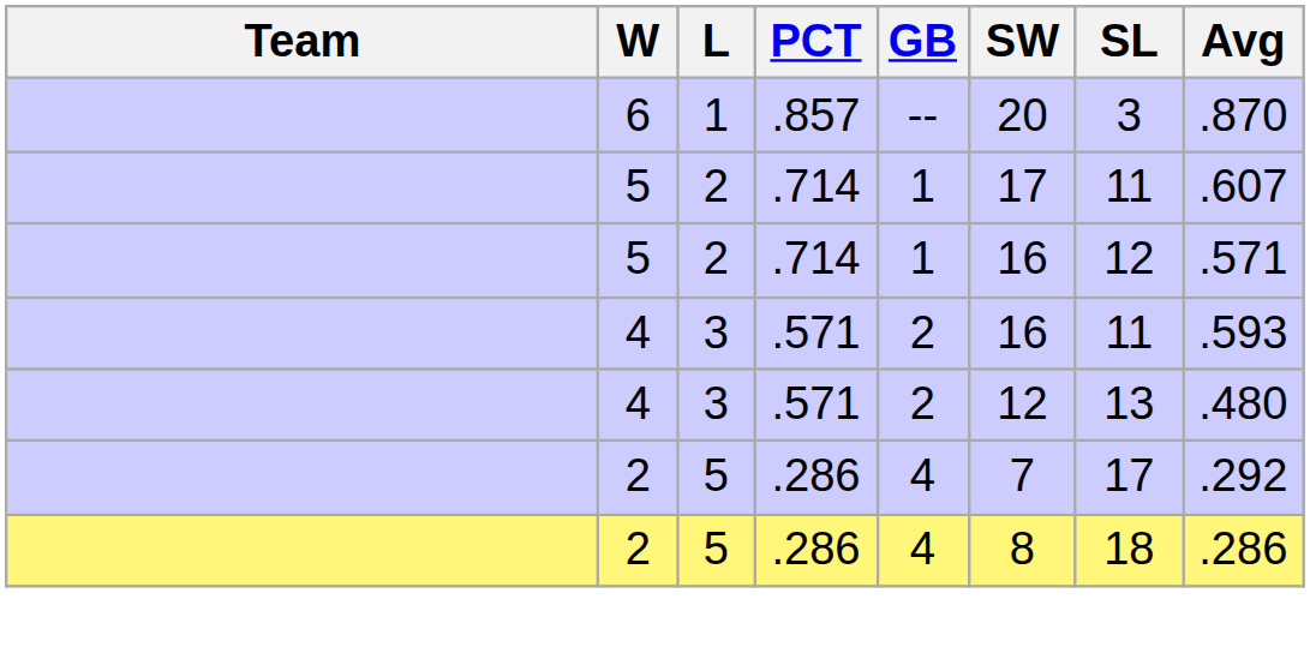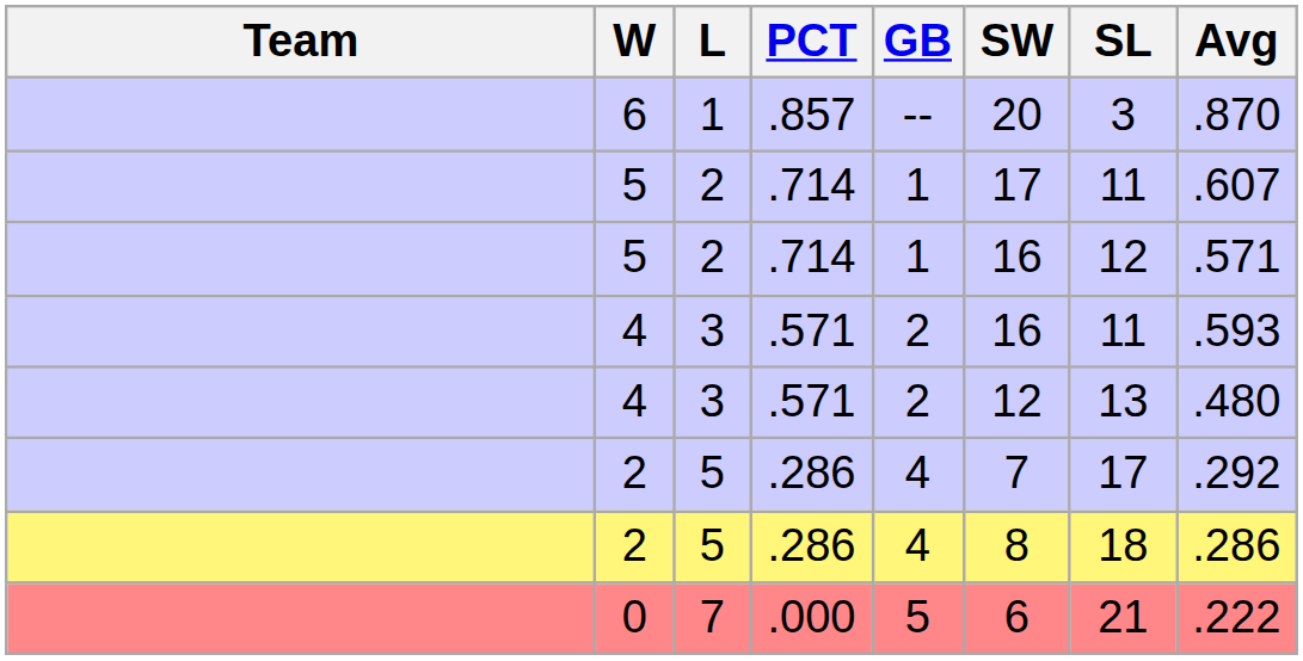+ row: 0 | 7 | .000 | 5 | 6 | 21 | .222
